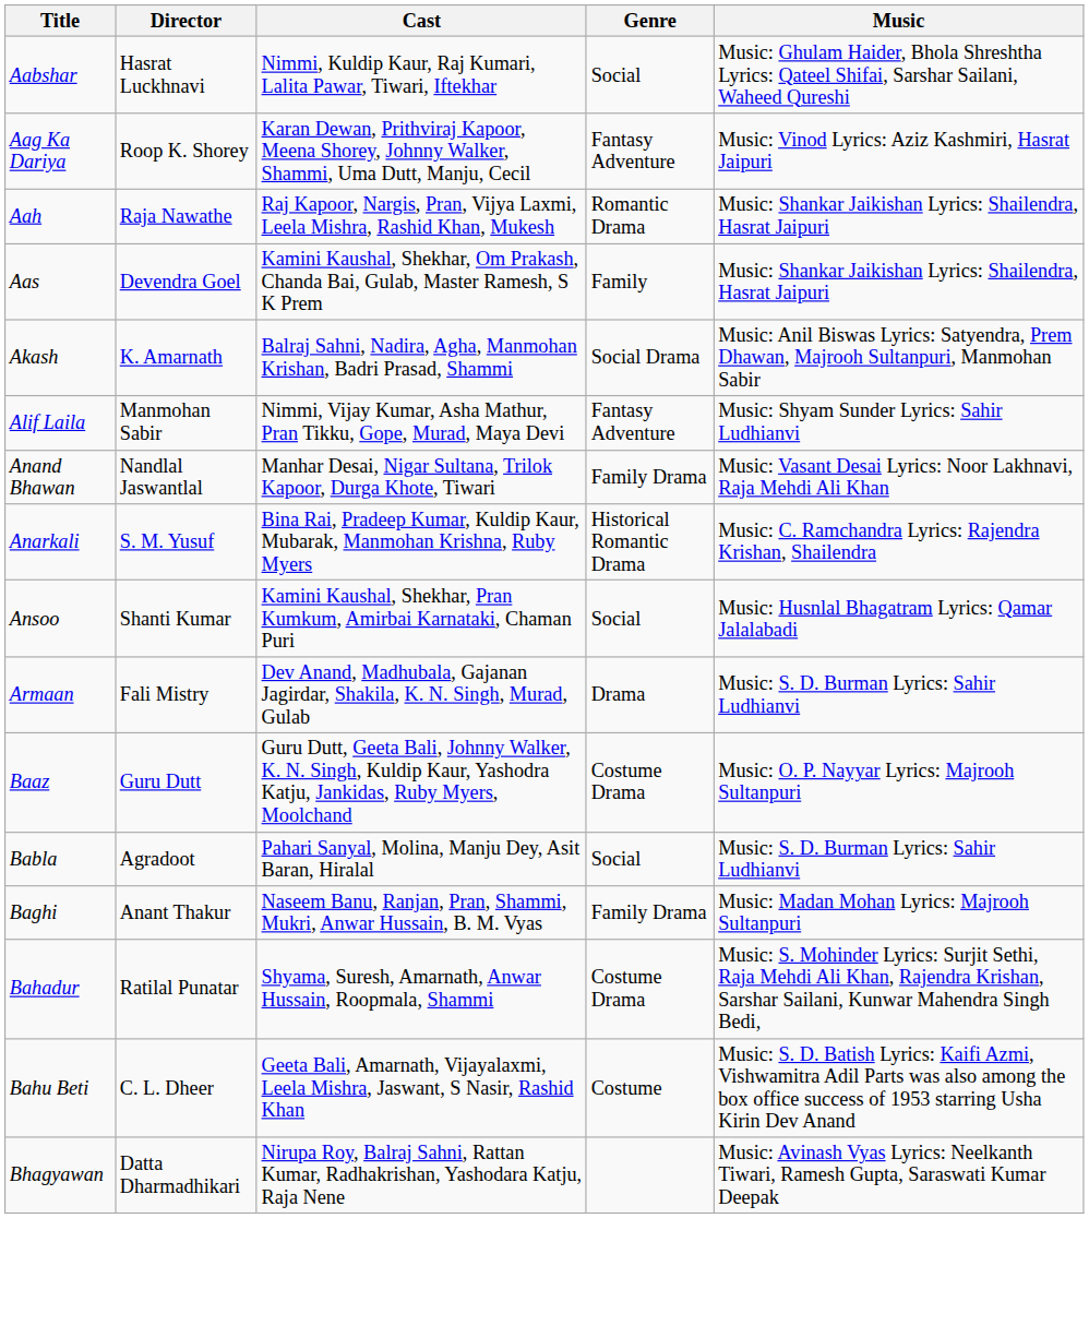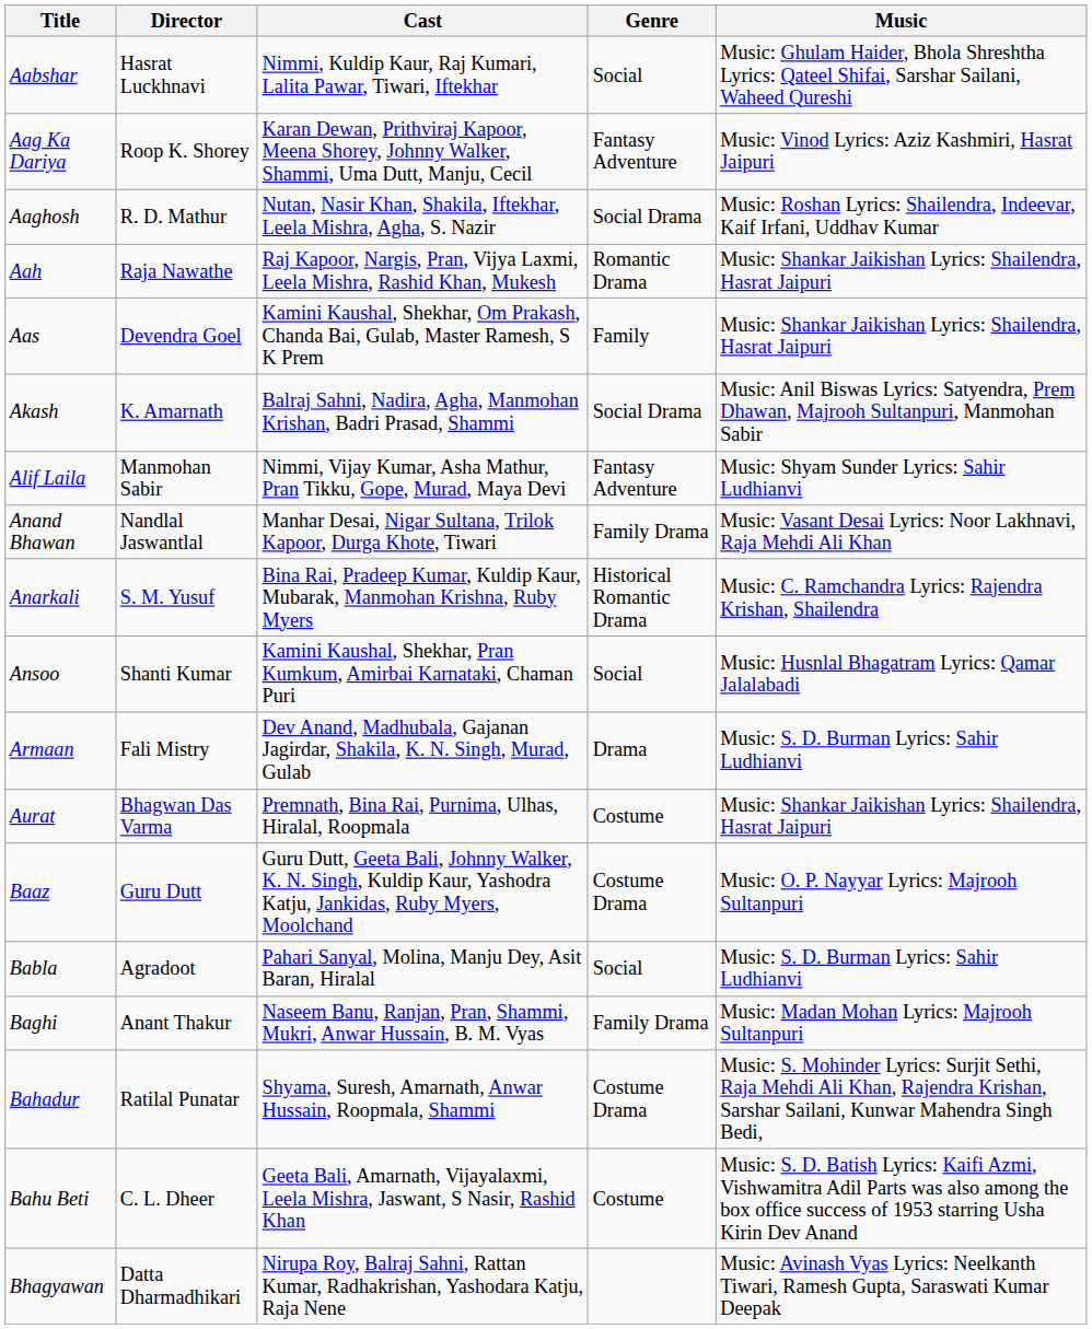+ row: Aaghosh | R. D. Mathur | Nutan, Nasir Khan, Shakila, Iftekhar, Leela Mishra, Agha, S. Nazir | Social Drama | Music: Roshan Lyrics: Shailendra, Indeevar, Kaif Irfani, Uddhav Kumar
+ row: Aurat | Bhagwan Das Varma | Premnath, Bina Rai, Purnima, Ulhas, Hiralal, Roopmala | Costume | Music: Shankar Jaikishan Lyrics: Shailendra, Hasrat Jaipuri
